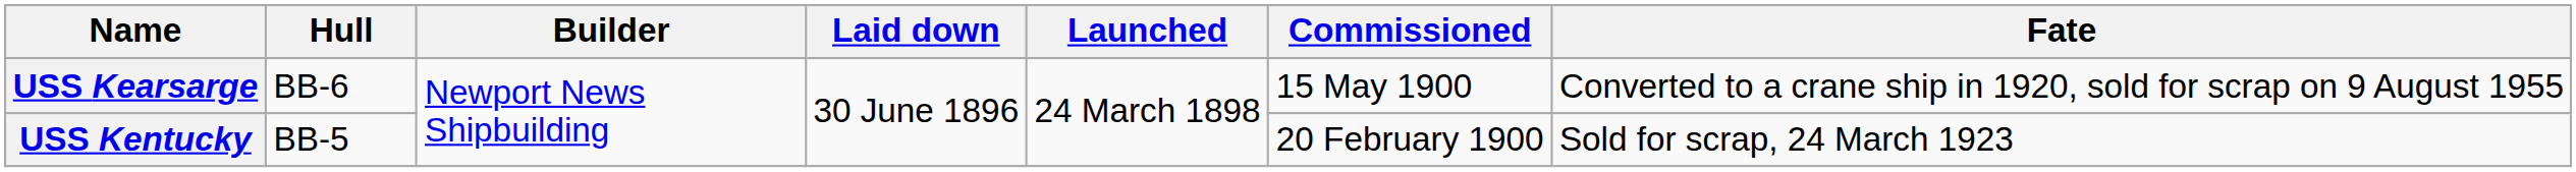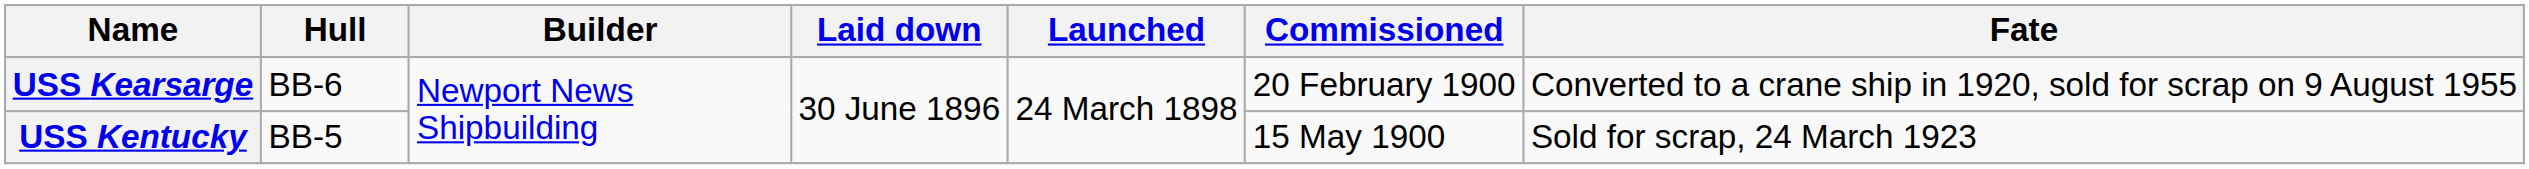USS Kearsarge | Commissioned: 15 May 1900 -> 20 February 1900
USS Kentucky | Commissioned: 20 February 1900 -> 15 May 1900
